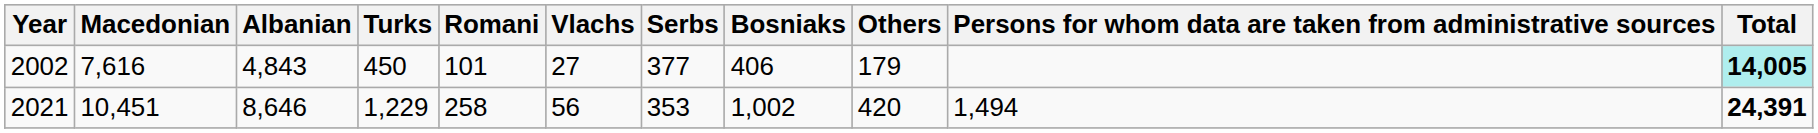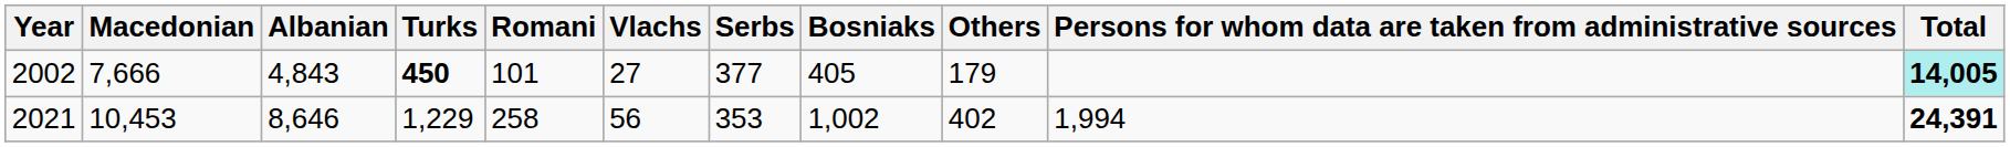2002 | Macedonian: 7,616 -> 7,666
2002 | Turks: normal -> bold
2002 | Bosniaks: 406 -> 405
2021 | Macedonian: 10,451 -> 10,453
2021 | Others: 420 -> 402
2021 | Persons for whom data are taken from administrative sources: 1,494 -> 1,994
